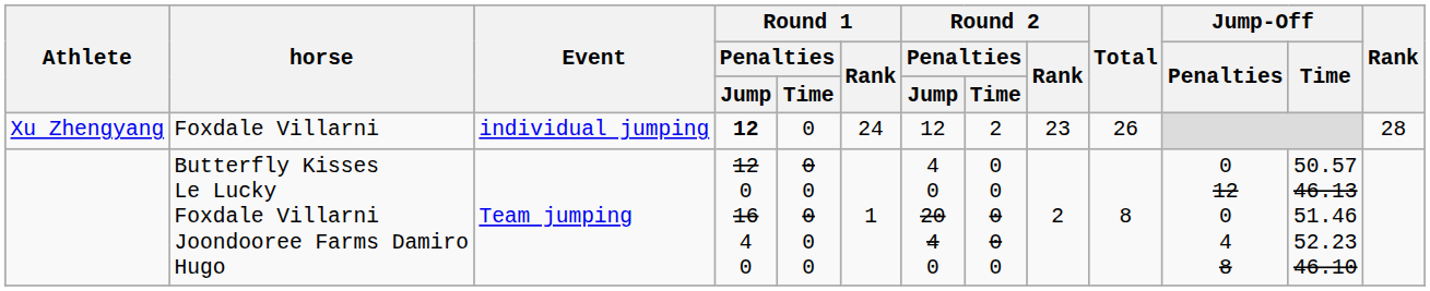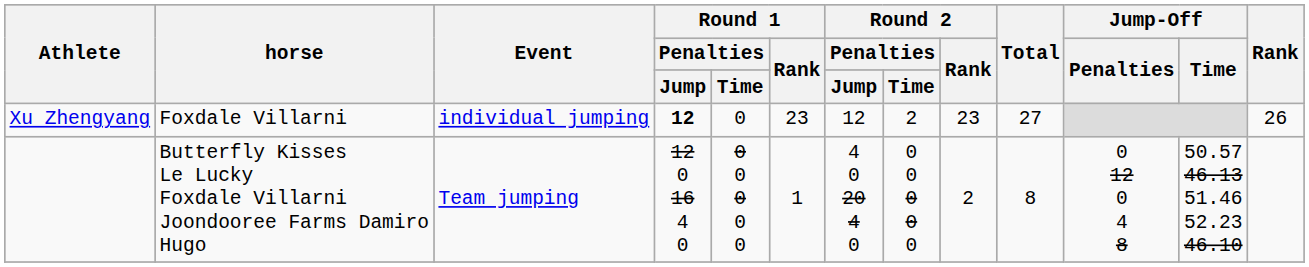Xu Zhengyang | Round 1 / Rank: 24 -> 23
Xu Zhengyang | Total: 26 -> 27
Xu Zhengyang | Rank: 28 -> 26
